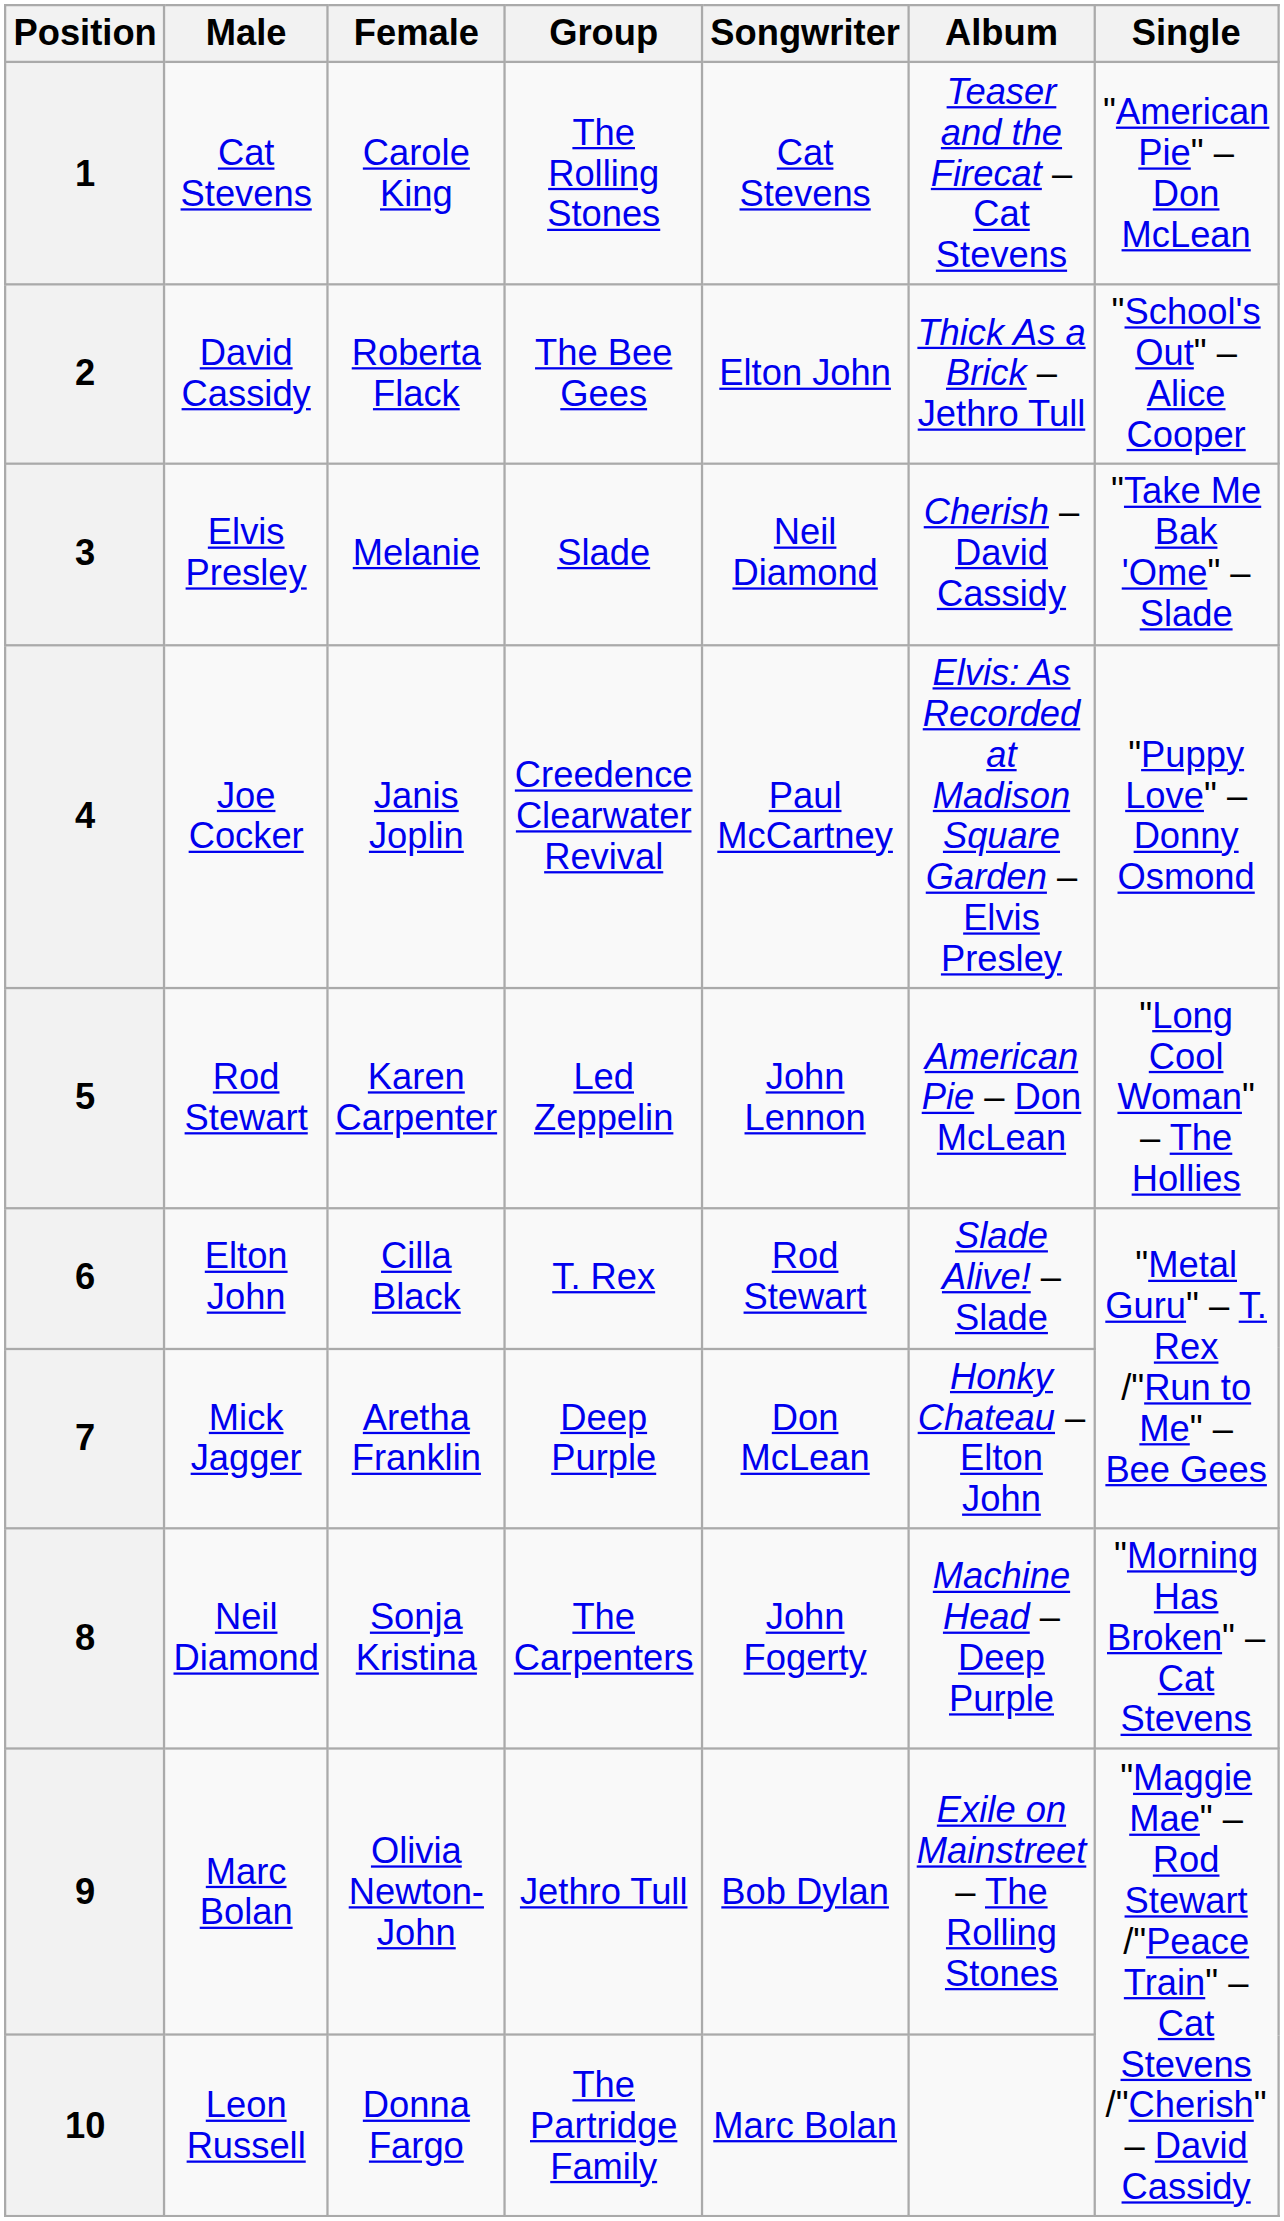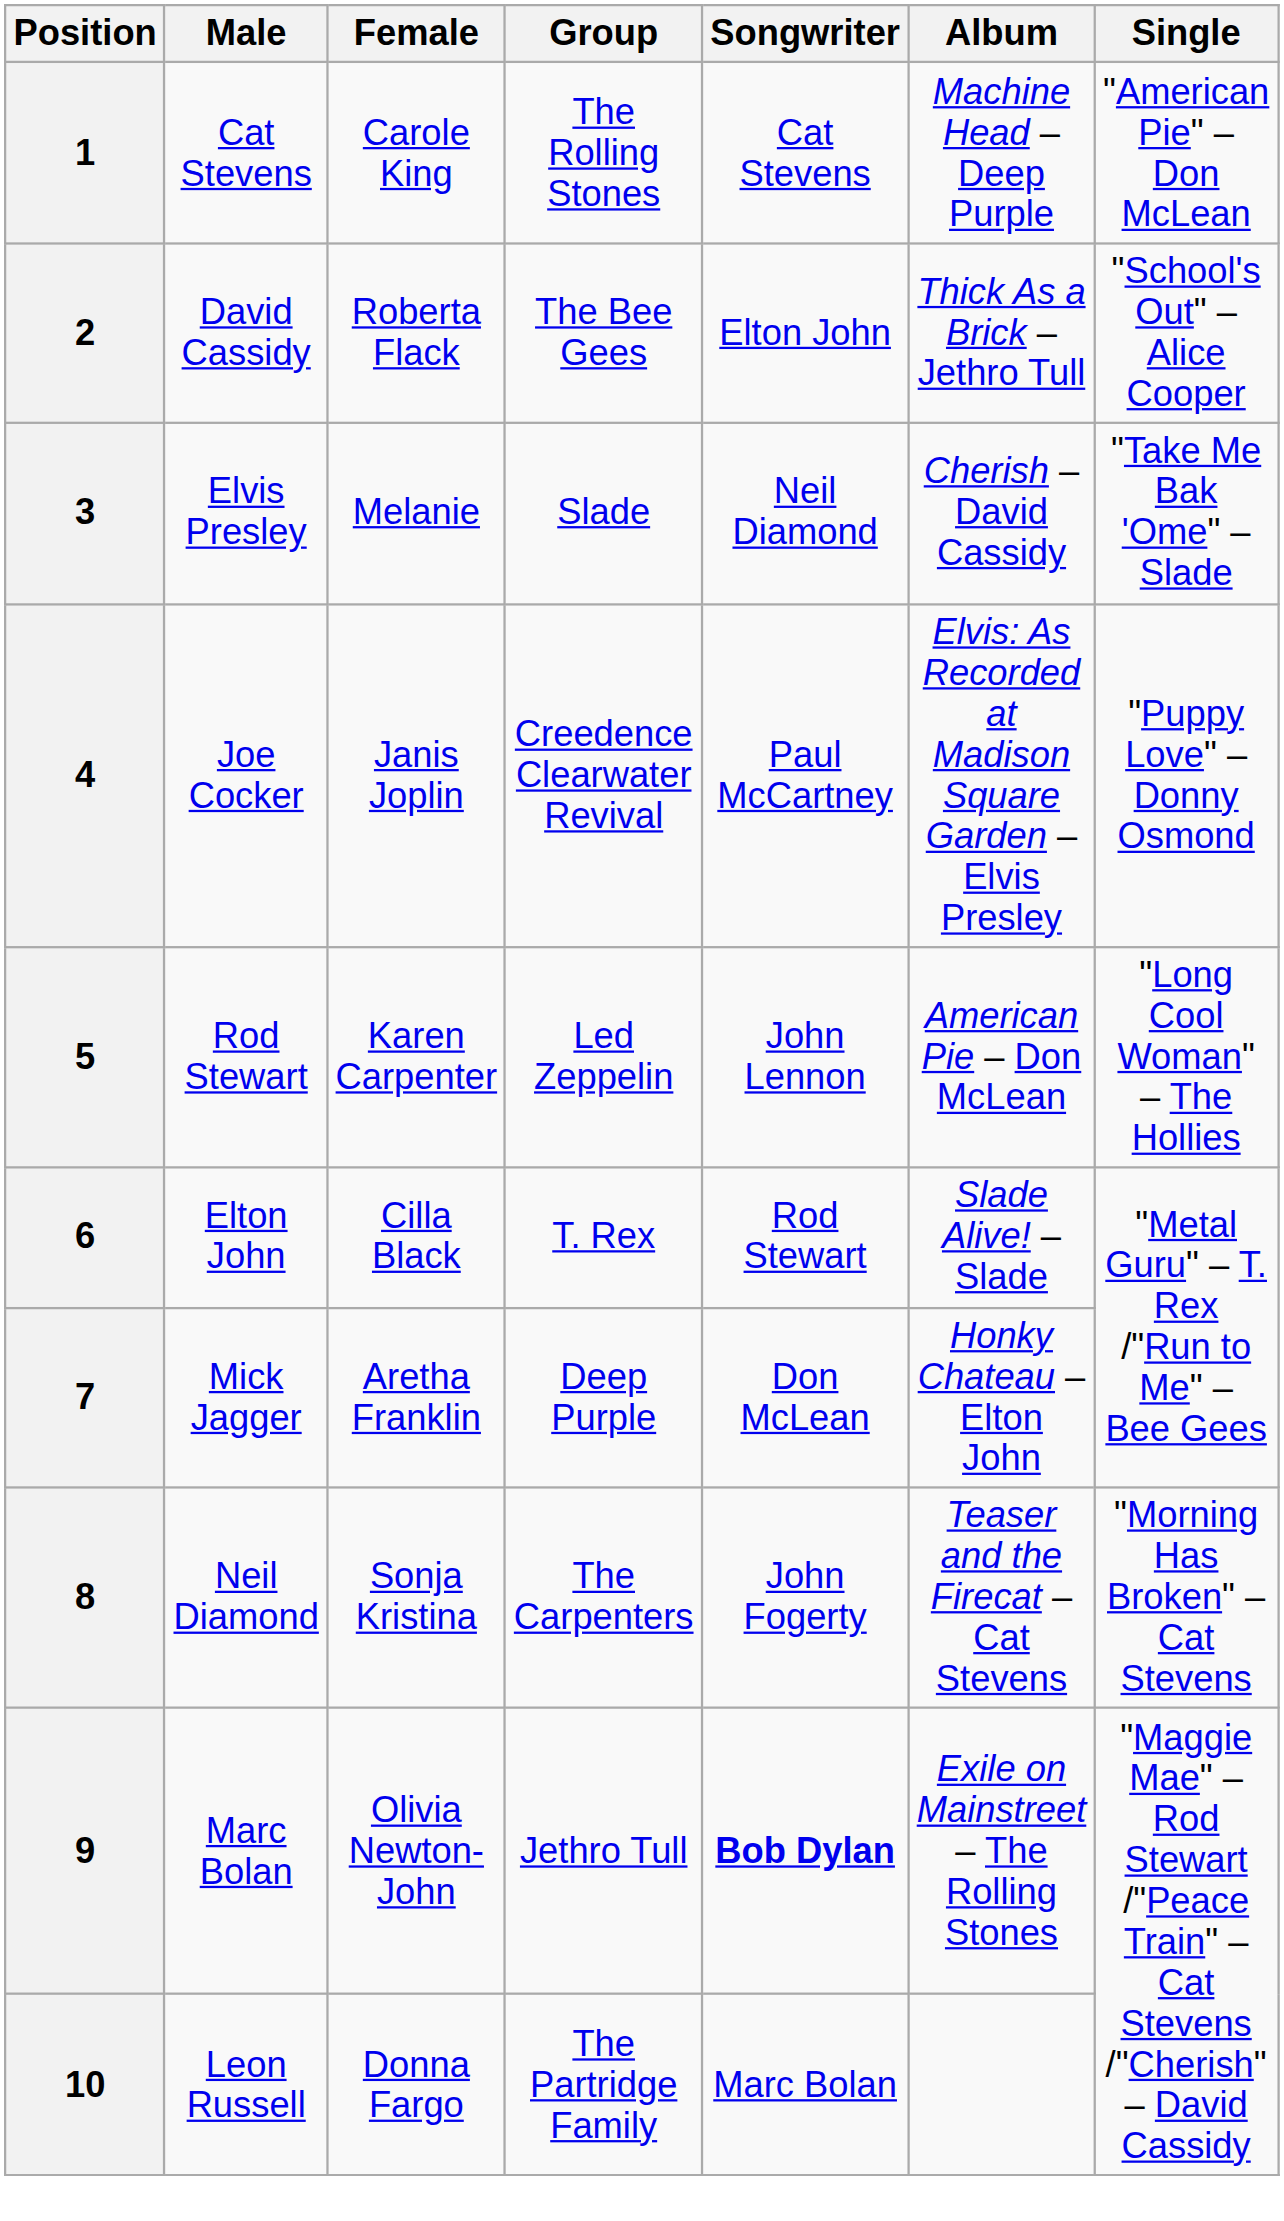1 | Album: Teaser and the Firecat – Cat Stevens -> Machine Head – Deep Purple
8 | Album: Machine Head – Deep Purple -> Teaser and the Firecat – Cat Stevens
9 | Songwriter: normal -> bold
